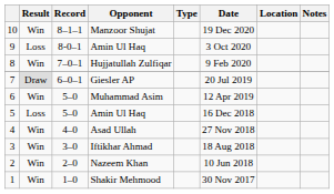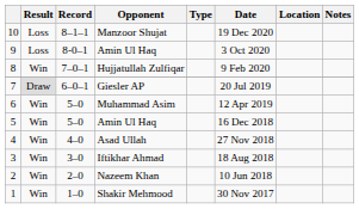Manzoor Shujat | Result: Win -> Loss
5 / Amin Ul Haq | Result: Loss -> Win
